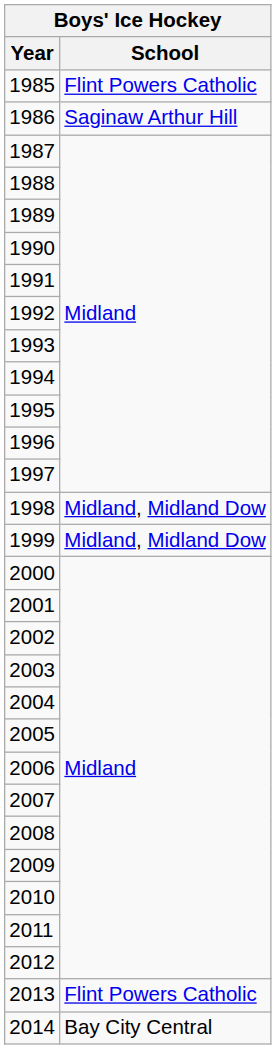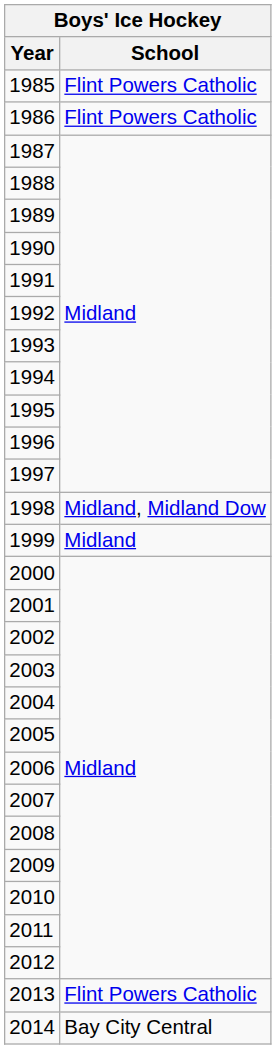1986 | School: Saginaw Arthur Hill -> Flint Powers Catholic
1999 | School: Midland, Midland Dow -> Midland
